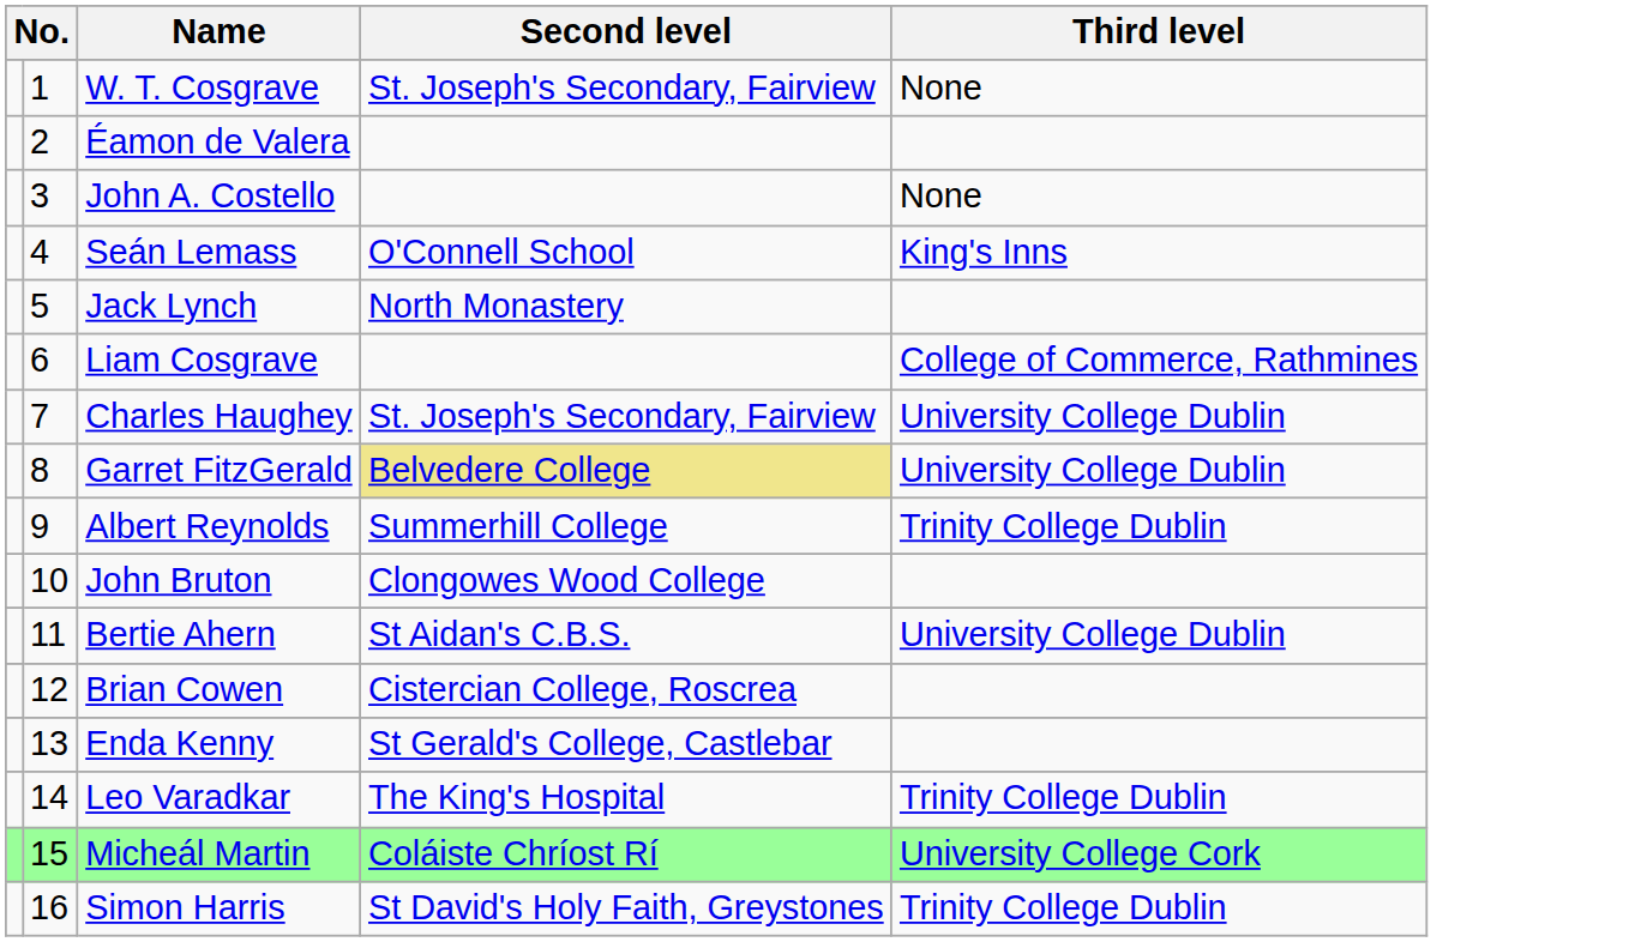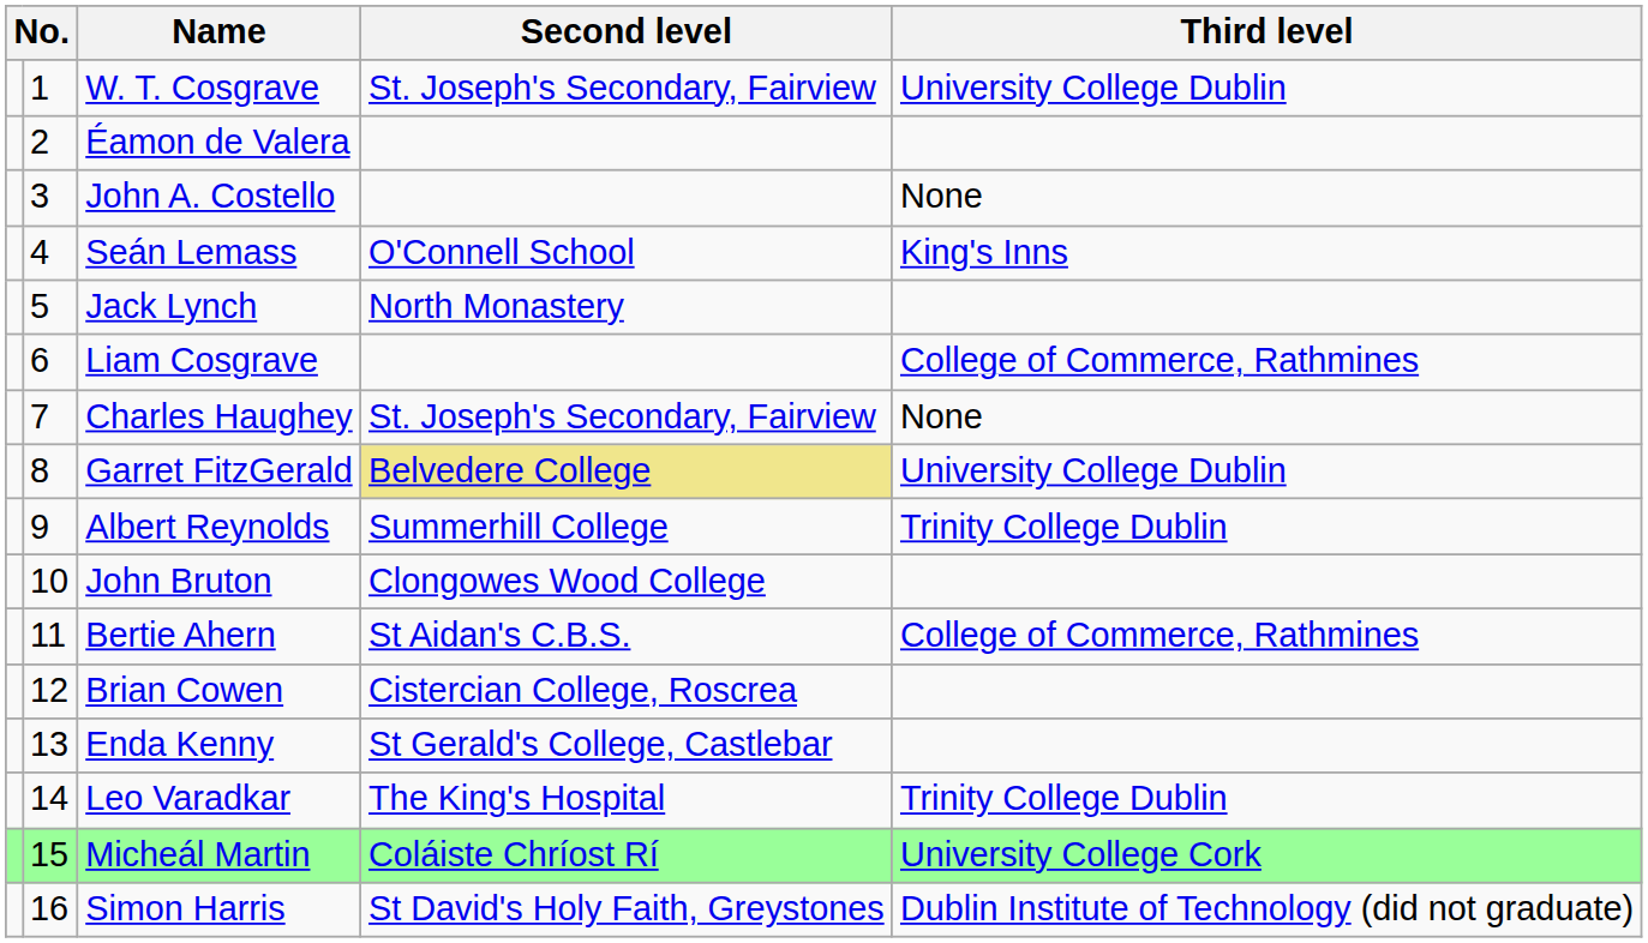W. T. Cosgrave | Third level: None -> University College Dublin
Charles Haughey | Third level: University College Dublin -> None
Bertie Ahern | Third level: University College Dublin -> College of Commerce, Rathmines
Simon Harris | Third level: Trinity College Dublin -> Dublin Institute of Technology (did not graduate)
